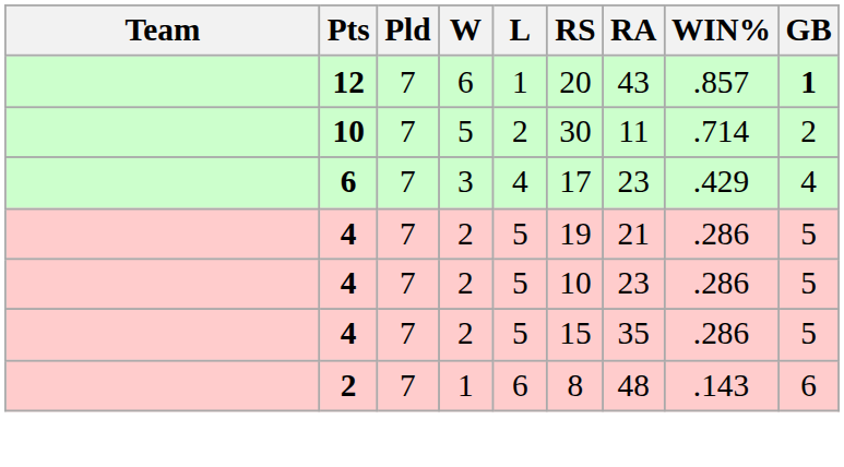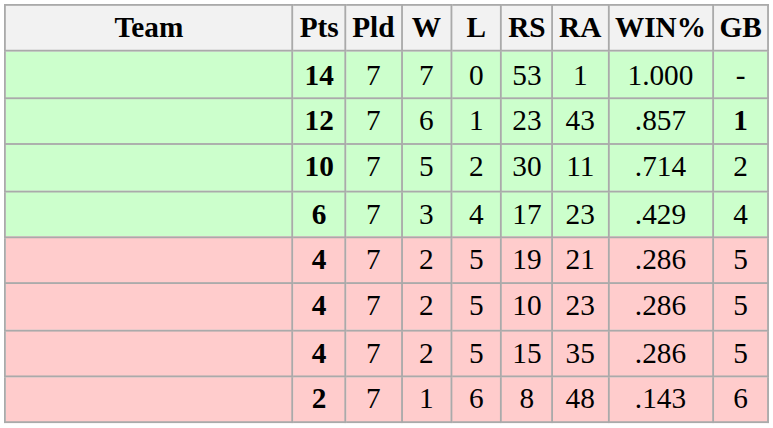+ row: 14 | 7 | 7 | 0 | 53 | 1 | 1.000 | -
12 | RS: 20 -> 23
